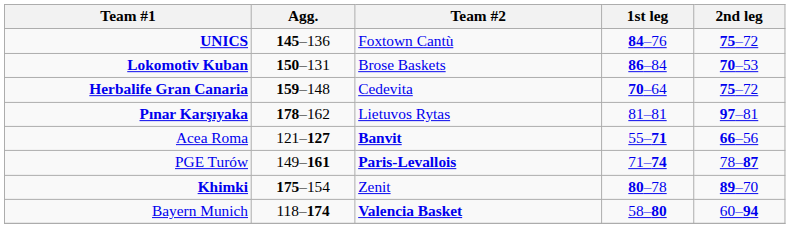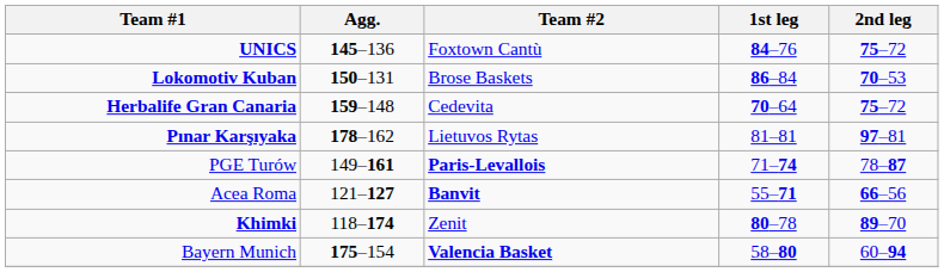rows swapped: Acea Roma <-> PGE Turów
Khimki | Agg.: 175–154 -> 118–174
Bayern Munich | Agg.: 118–174 -> 175–154
